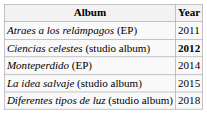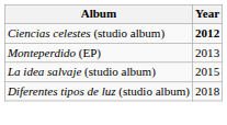- row: Atraes a los relámpagos (EP) | 2011
Monteperdido (EP) | Year: 2014 -> 2013
